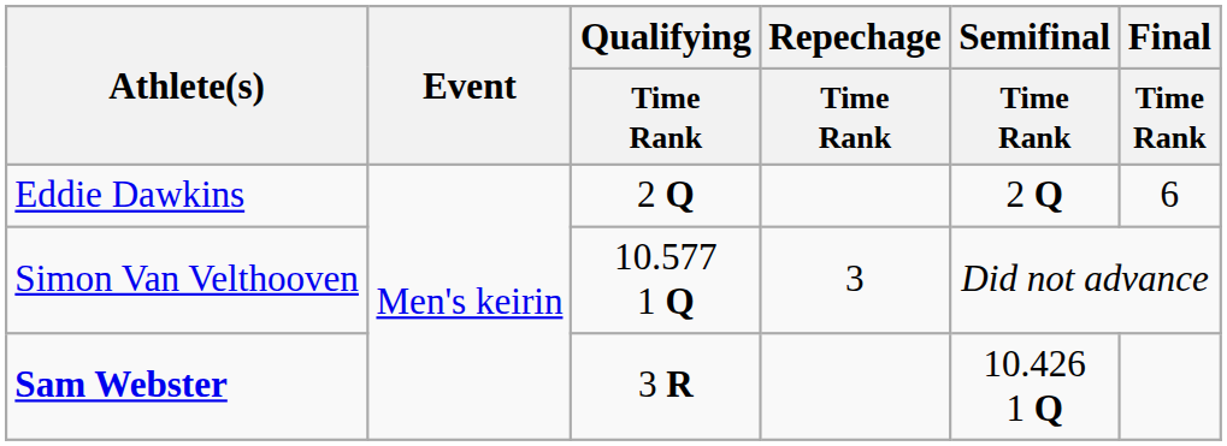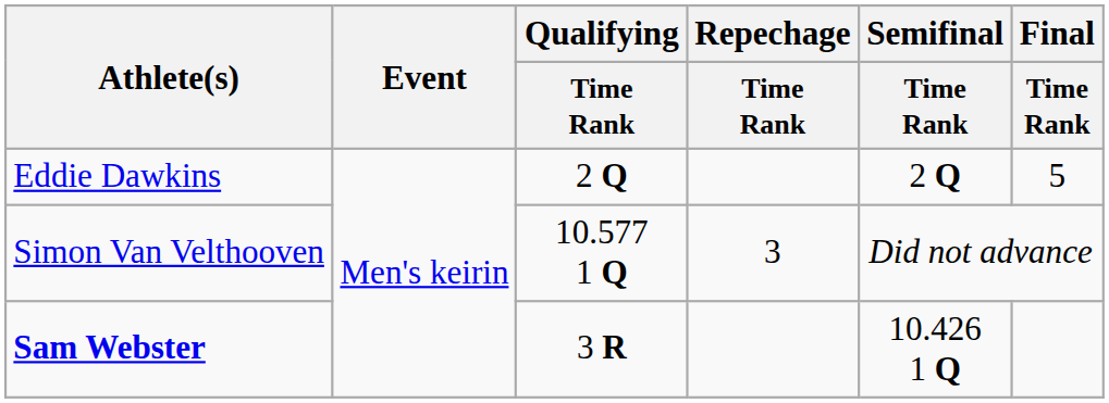Eddie Dawkins | Final / Time Rank: 6 -> 5
